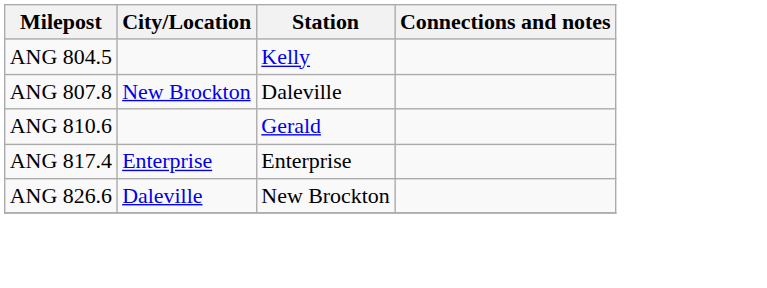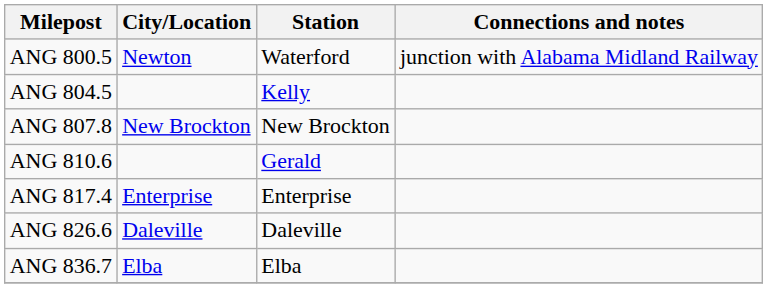+ row: ANG 800.5 | Newton | Waterford | junction with Alabama Midland Railway
ANG 807.8 | Station: Daleville -> New Brockton
ANG 826.6 | Station: New Brockton -> Daleville
+ row: ANG 836.7 | Elba | Elba
